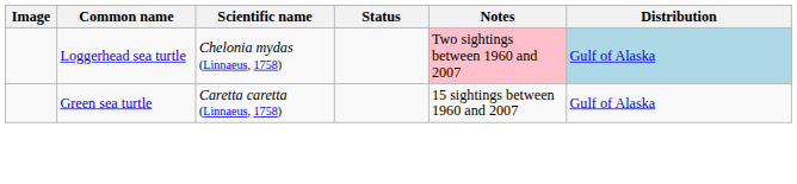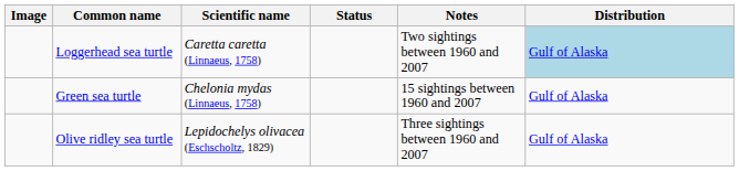Loggerhead sea turtle | Scientific name: Chelonia mydas (Linnaeus, 1758) -> Caretta caretta (Linnaeus, 1758)
Loggerhead sea turtle | Notes: pink background -> no background
Green sea turtle | Scientific name: Caretta caretta (Linnaeus, 1758) -> Chelonia mydas (Linnaeus, 1758)
+ row: Olive ridley sea turtle | Lepidochelys olivacea (Eschscholtz, 1829) | Three sightings between 1960 and 2007 | Gulf of Alaska
